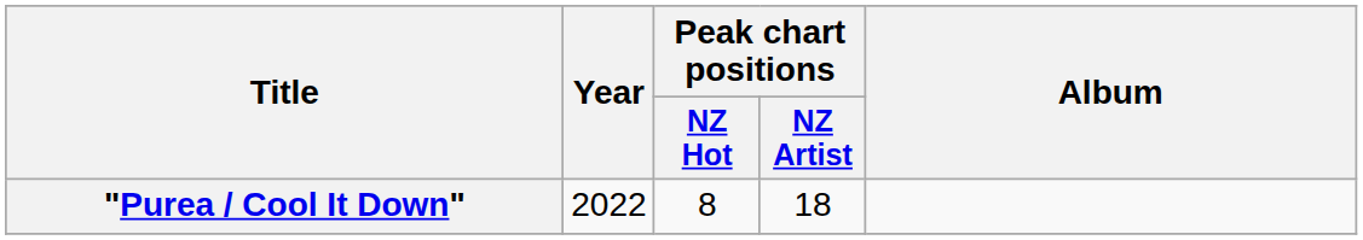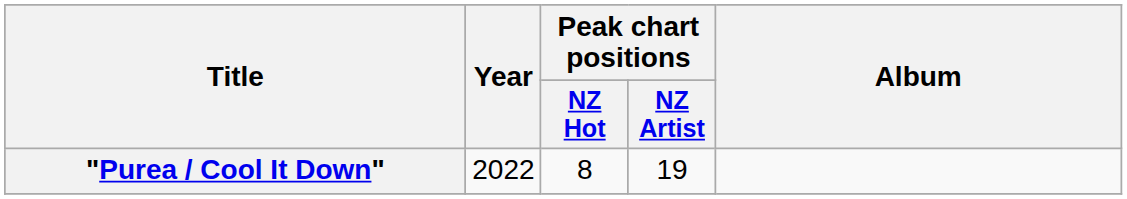"Purea / Cool It Down" | Peak chart positions / NZ Artist: 18 -> 19
